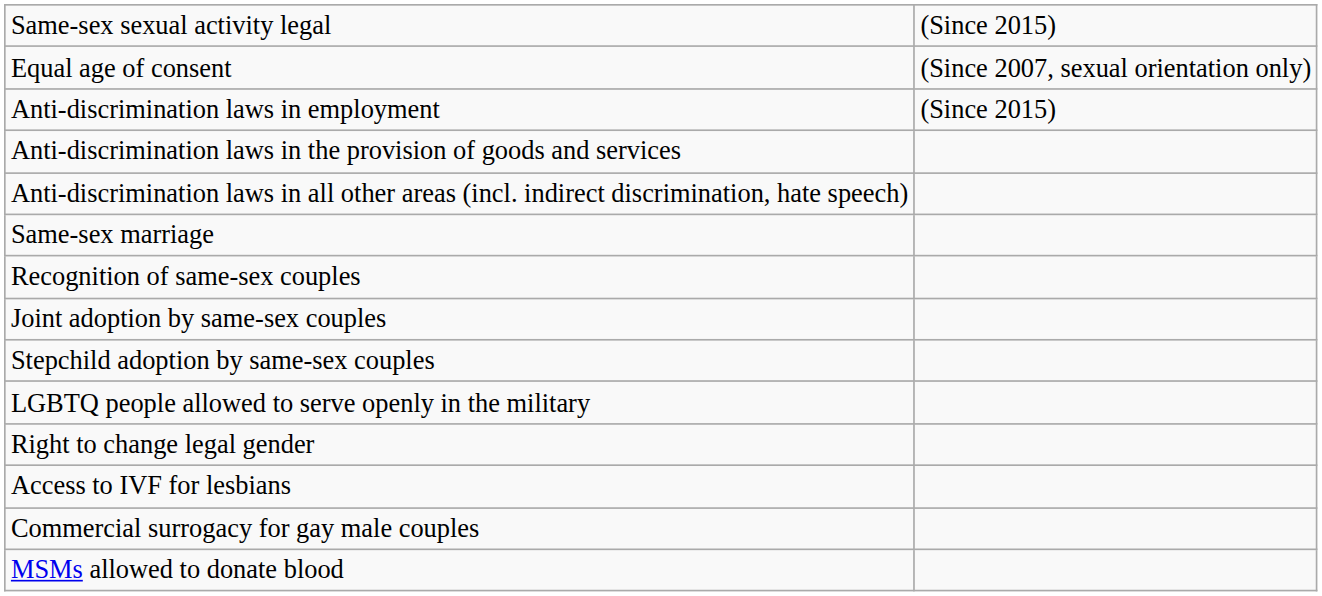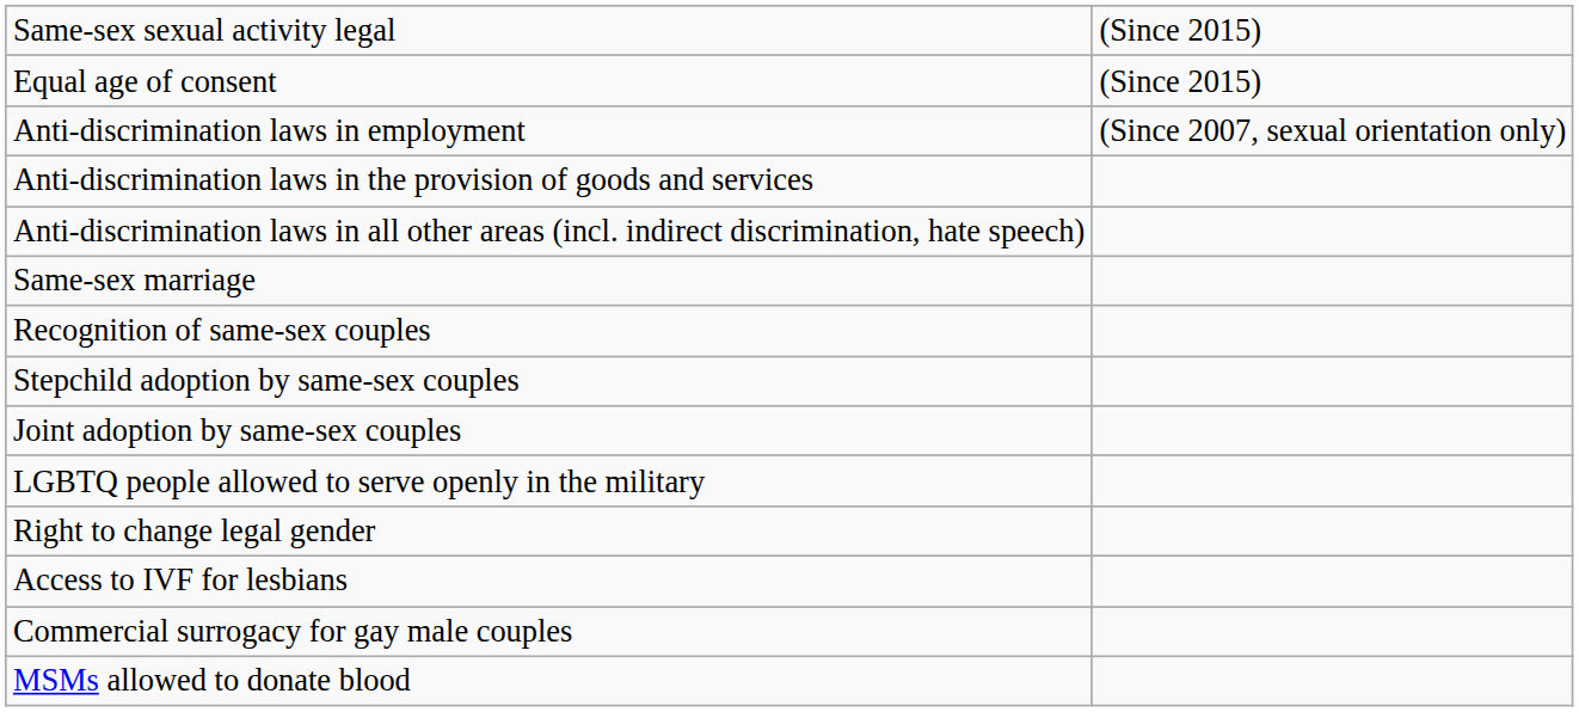Equal age of consent | column 2: (Since 2007, sexual orientation only) -> (Since 2015)
Anti-discrimination laws in employment | column 2: (Since 2015) -> (Since 2007, sexual orientation only)
rows swapped: Stepchild adoption by same-sex couples <-> Joint adoption by same-sex couples
